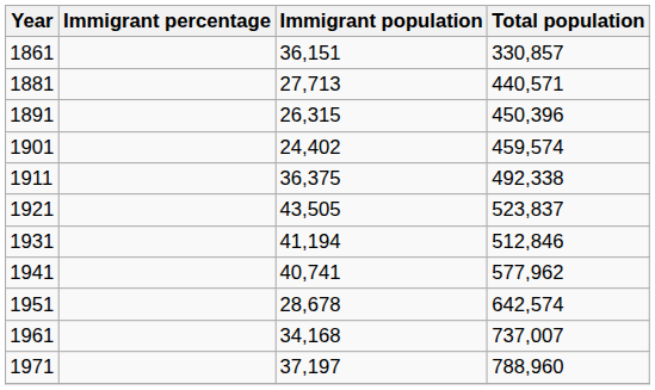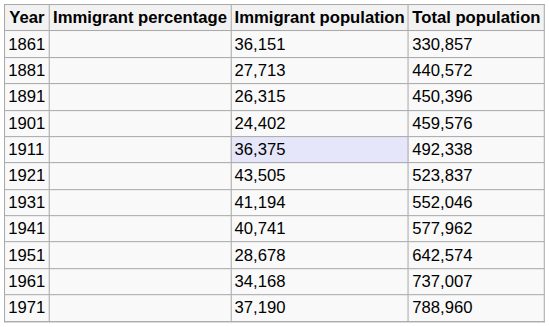1881 | Total population: 440,571 -> 440,572
1901 | Total population: 459,574 -> 459,576
1911 | Immigrant population: no background -> lavender background
1931 | Total population: 512,846 -> 552,046
1971 | Immigrant population: 37,197 -> 37,190
